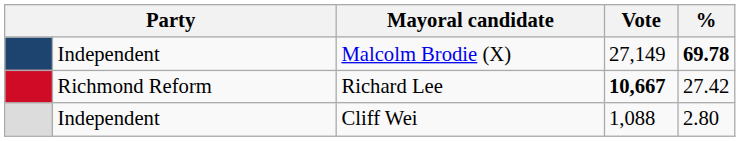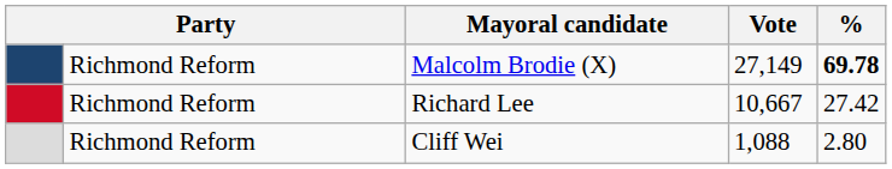Malcolm Brodie (X) | column 2: Independent -> Richmond Reform
Richard Lee | Vote: bold -> normal
Cliff Wei | column 2: Independent -> Richmond Reform
